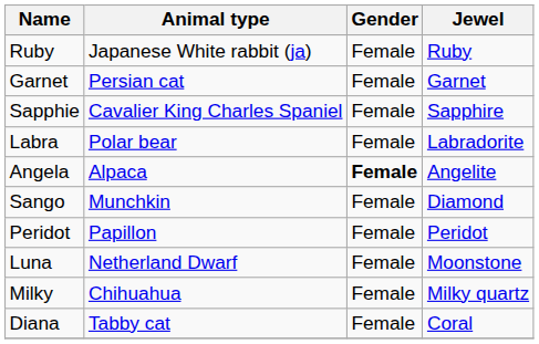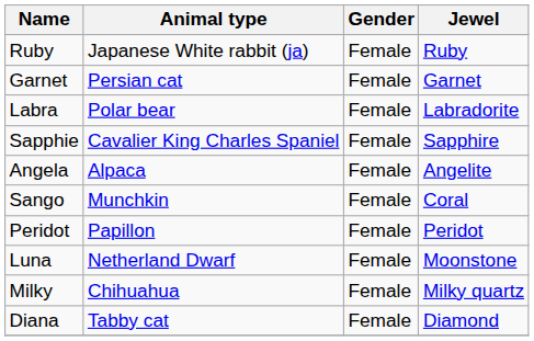rows swapped: Sapphie <-> Labra
Angela | Gender: bold -> normal
Sango | Jewel: Diamond -> Coral
Diana | Jewel: Coral -> Diamond
